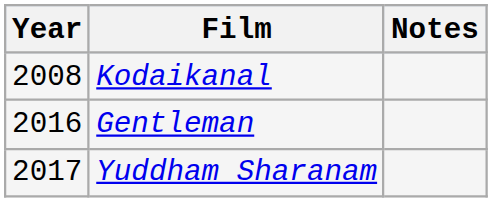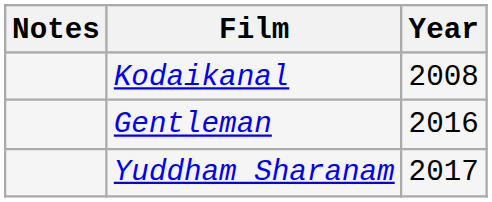columns swapped: Year <-> Notes
